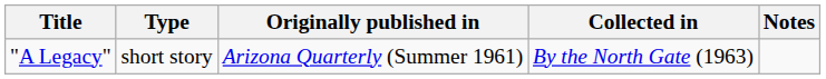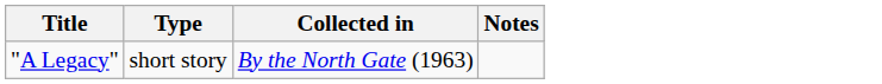- column: Originally published in | Arizona Quarterly (Summer 1961)
